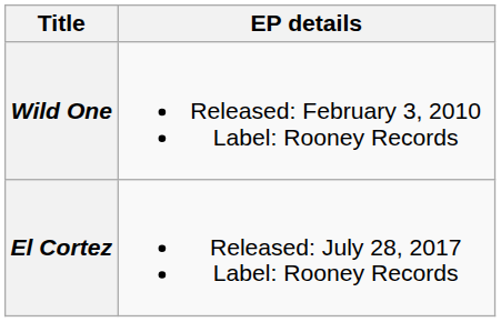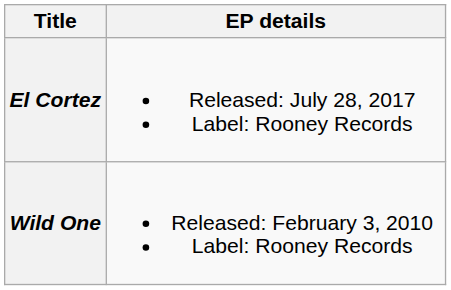rows swapped: Wild One <-> El Cortez
